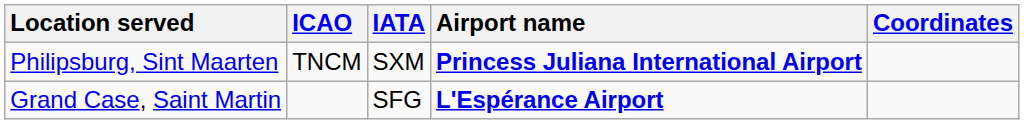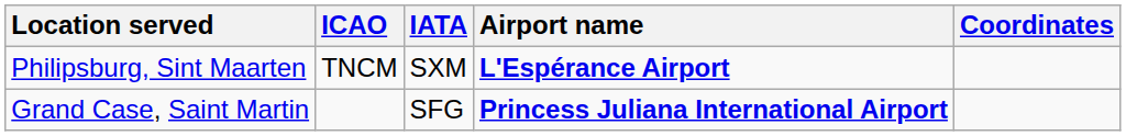Philipsburg, Sint Maarten | Airport name: Princess Juliana International Airport -> L'Espérance Airport
Grand Case, Saint Martin | Airport name: L'Espérance Airport -> Princess Juliana International Airport
